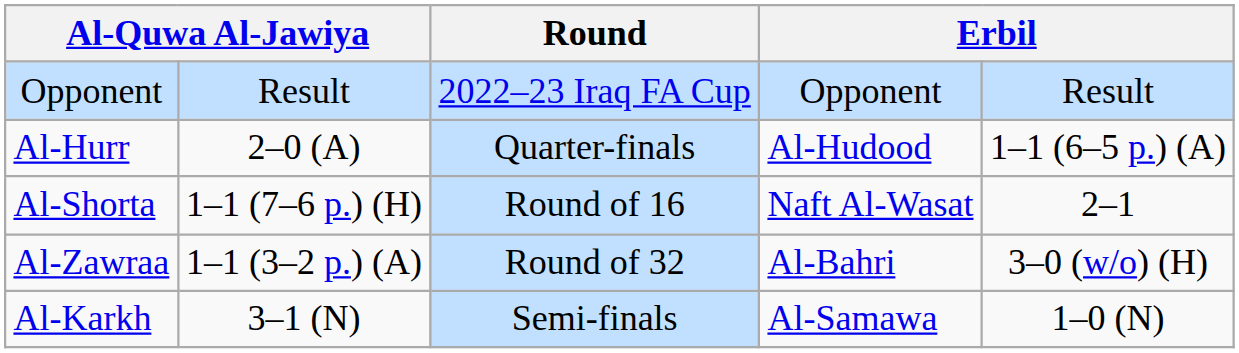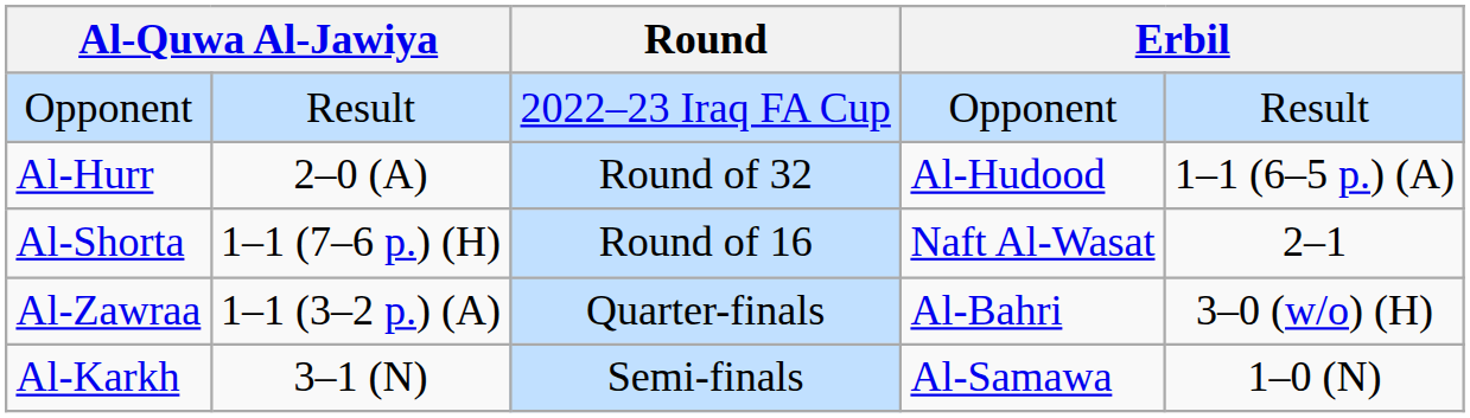Al-Hurr | Round: Quarter-finals -> Round of 32
Al-Zawraa | Round: Round of 32 -> Quarter-finals
